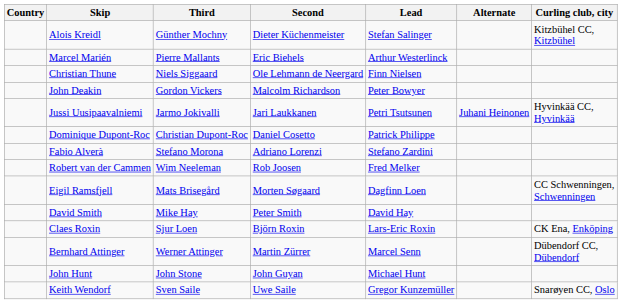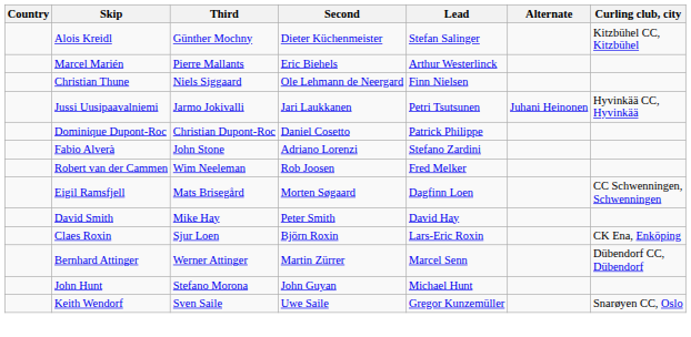- row: John Deakin | Gordon Vickers | Malcolm Richardson | Peter Bowyer
Fabio Alverà | Third: Stefano Morona -> John Stone
John Hunt | Third: John Stone -> Stefano Morona
